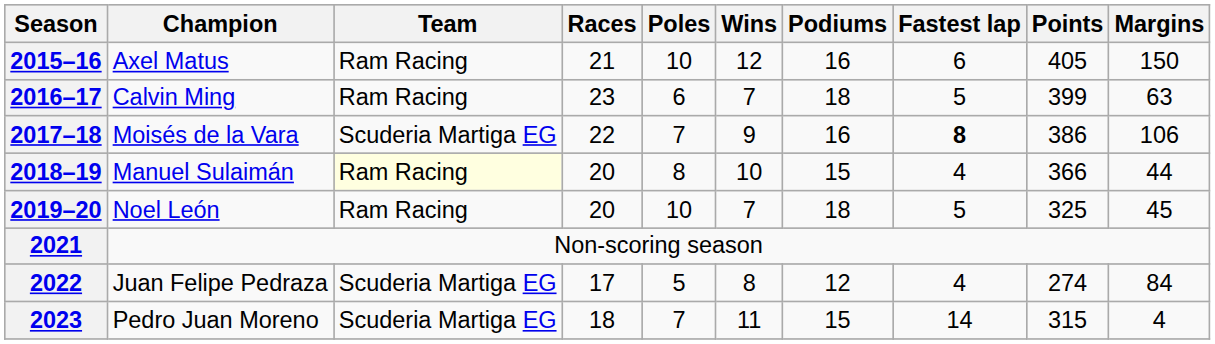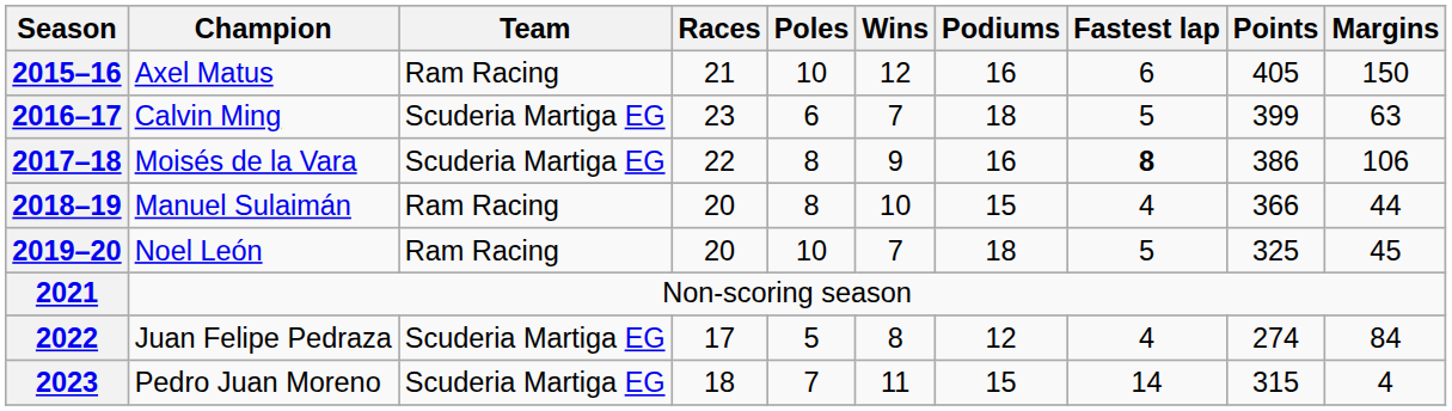2016–17 | Team: Ram Racing -> Scuderia Martiga EG
2017–18 | Poles: 7 -> 8
2018–19 | Team: lightyellow background -> no background
